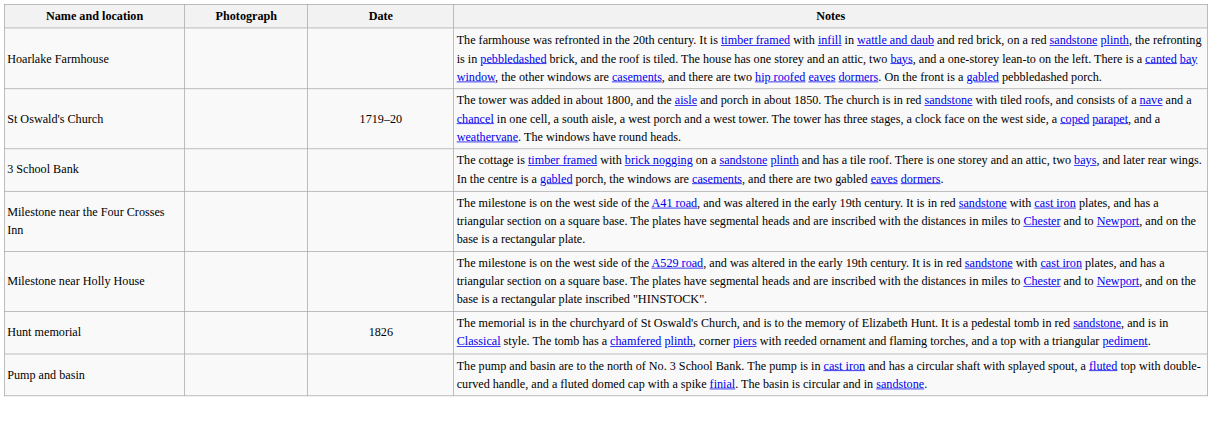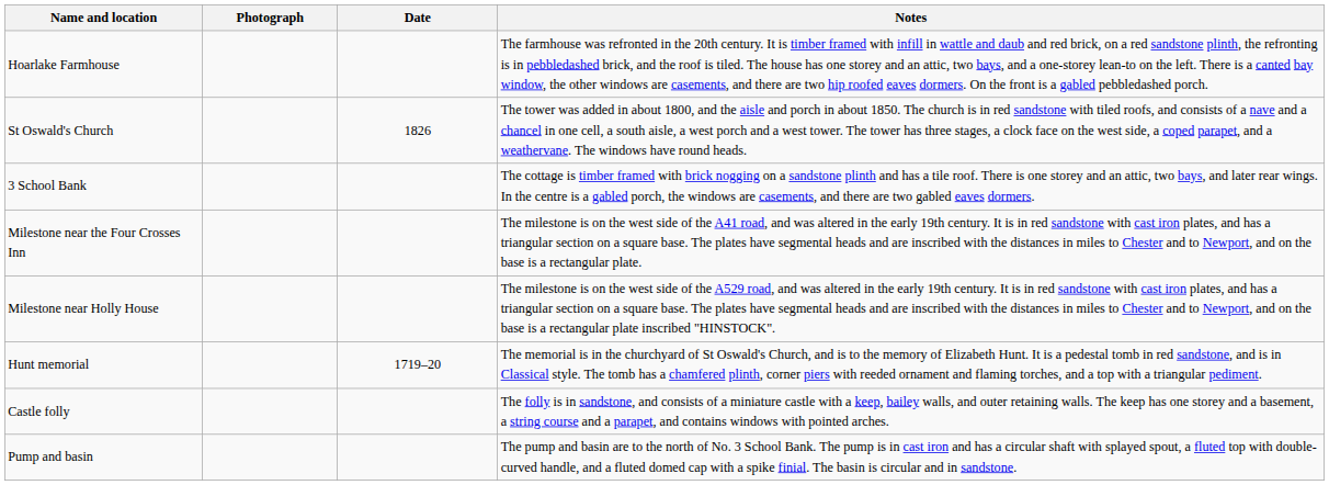St Oswald's Church | Date: 1719–20 -> 1826
Hunt memorial | Date: 1826 -> 1719–20
+ row: Castle folly | The folly is in sandstone, and consists of a miniature castle with a keep, bailey walls, and outer retaining walls. The keep has one storey and a basement, a string course and a parapet, and contains windows with pointed arches.
